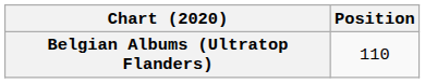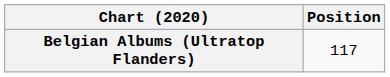Belgian Albums (Ultratop Flanders) | Position: 110 -> 117
